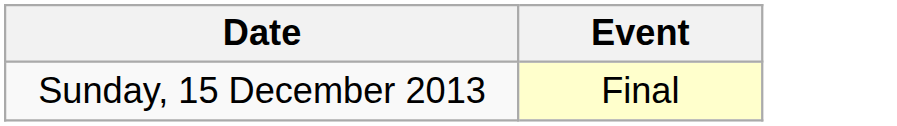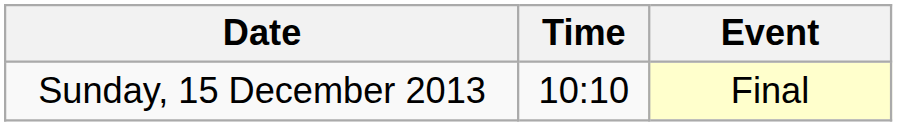+ column: Time | 10:10
